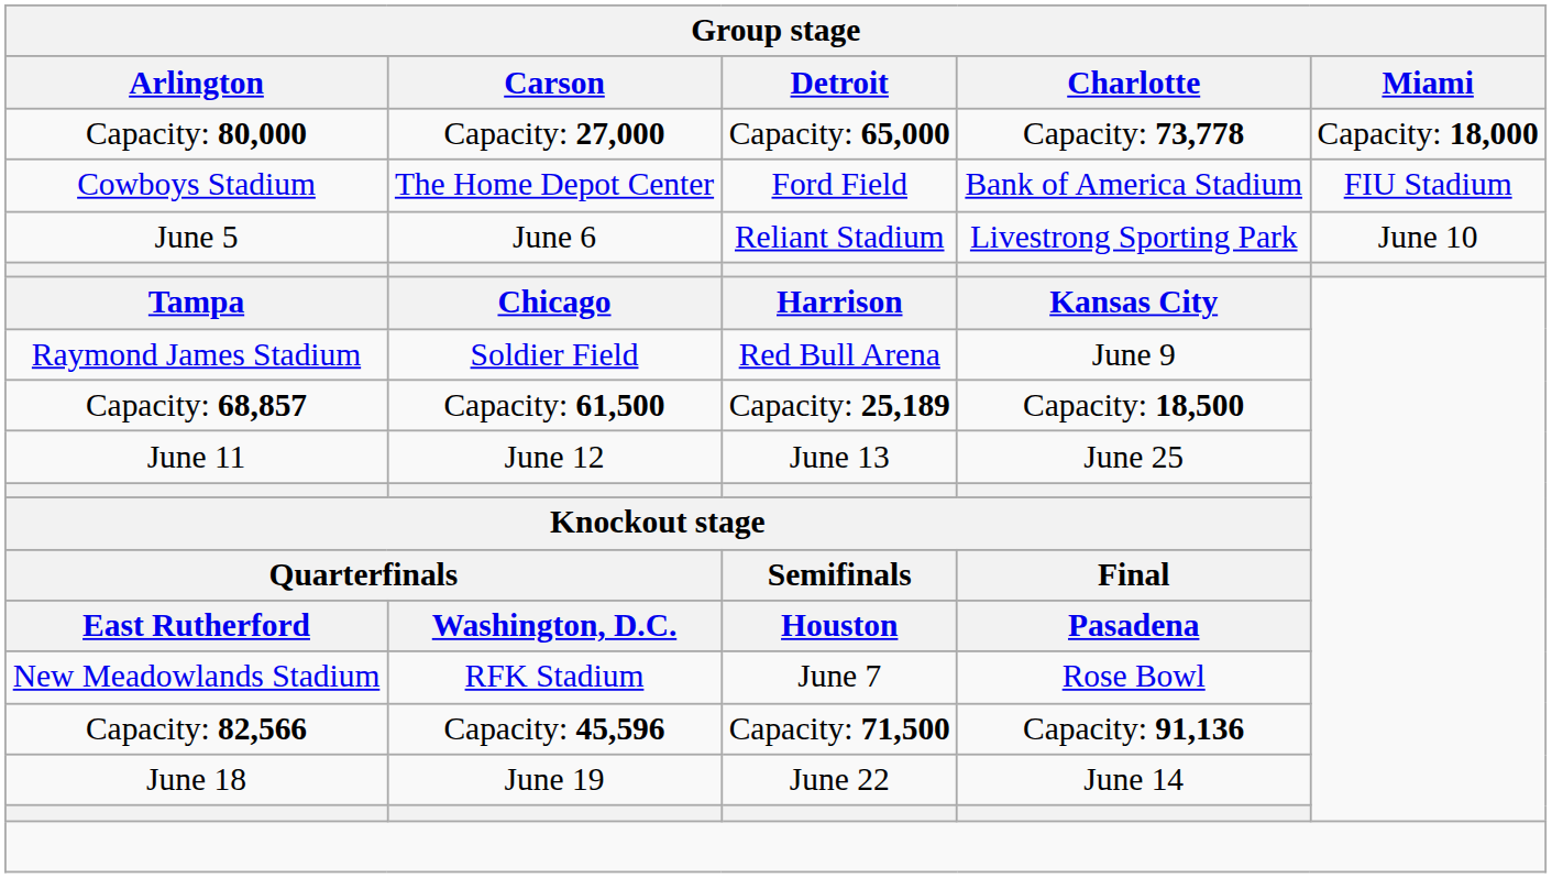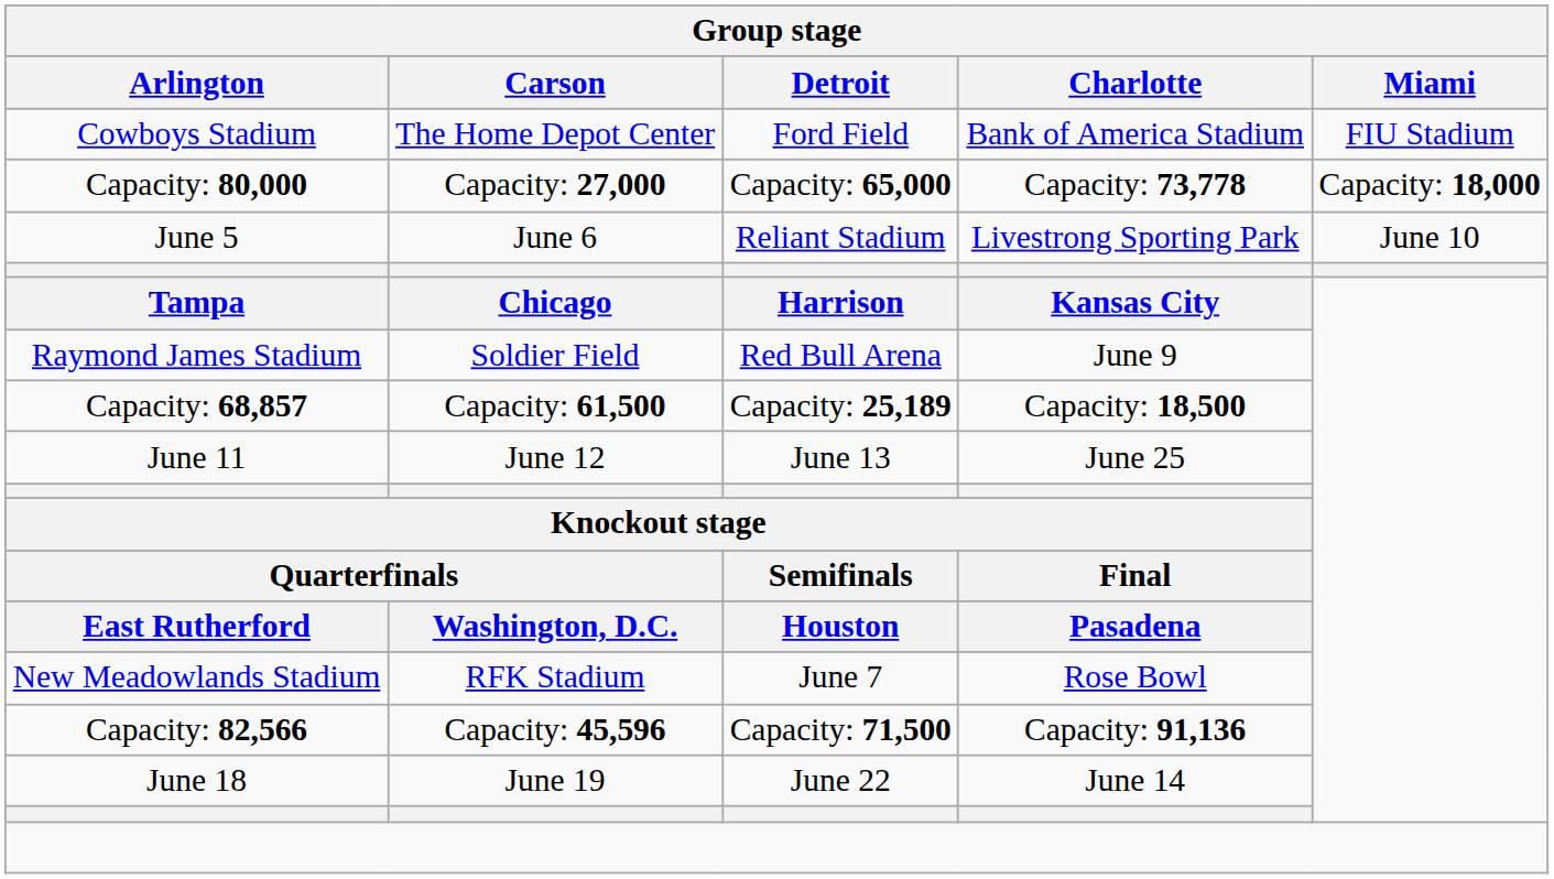rows swapped: Cowboys Stadium <-> Capacity: 80,000
